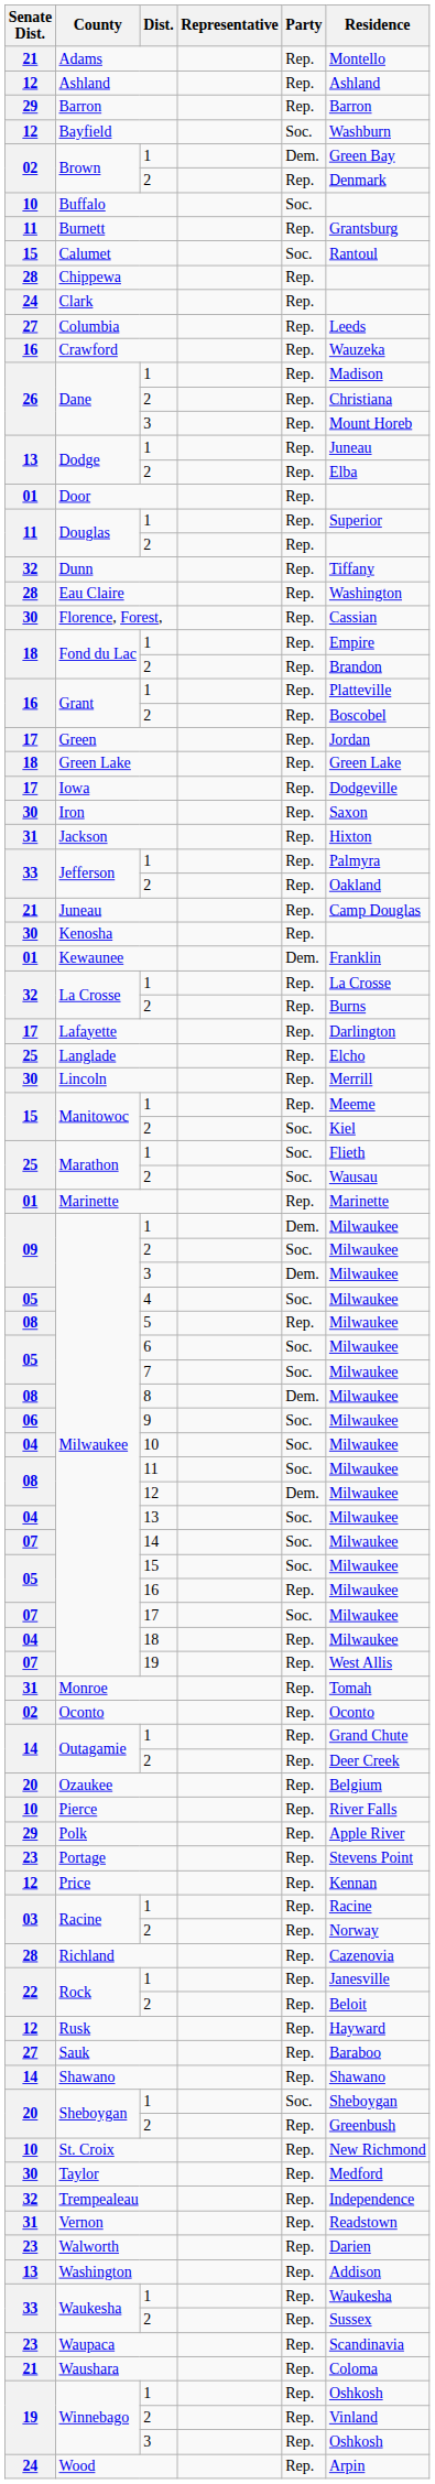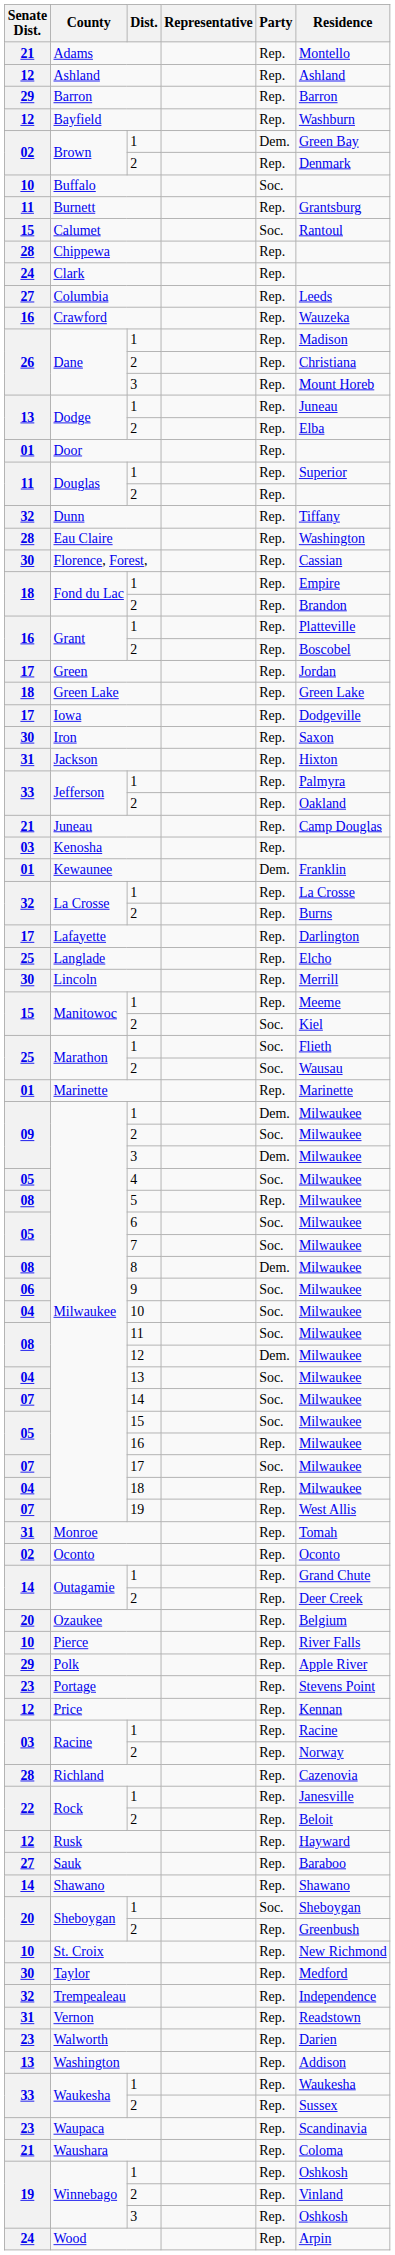Bayfield | Party: Soc. -> Rep.
Kenosha | Senate Dist.: 30 -> 03
